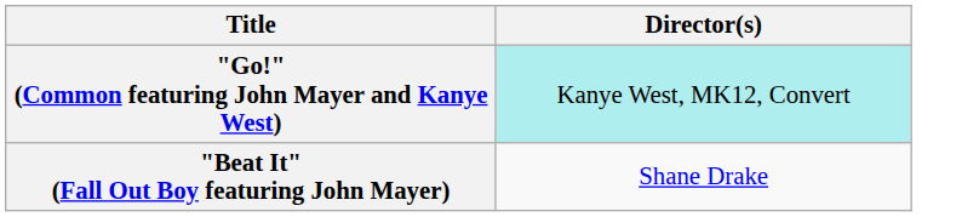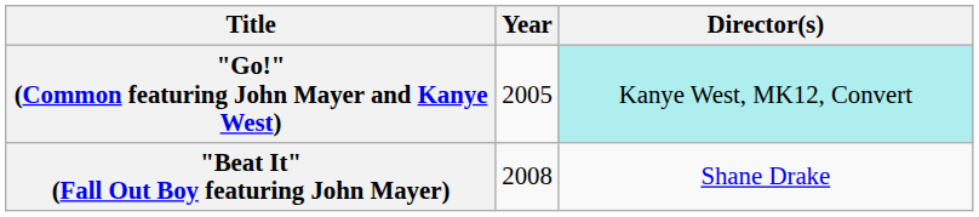+ column: Year | 2005 | 2008
